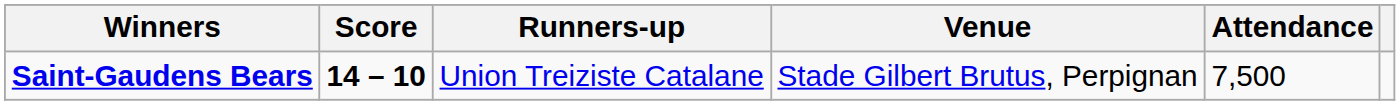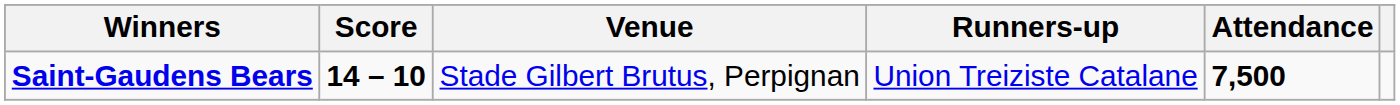columns swapped: Runners-up <-> Venue
Saint-Gaudens Bears | Attendance: normal -> bold
